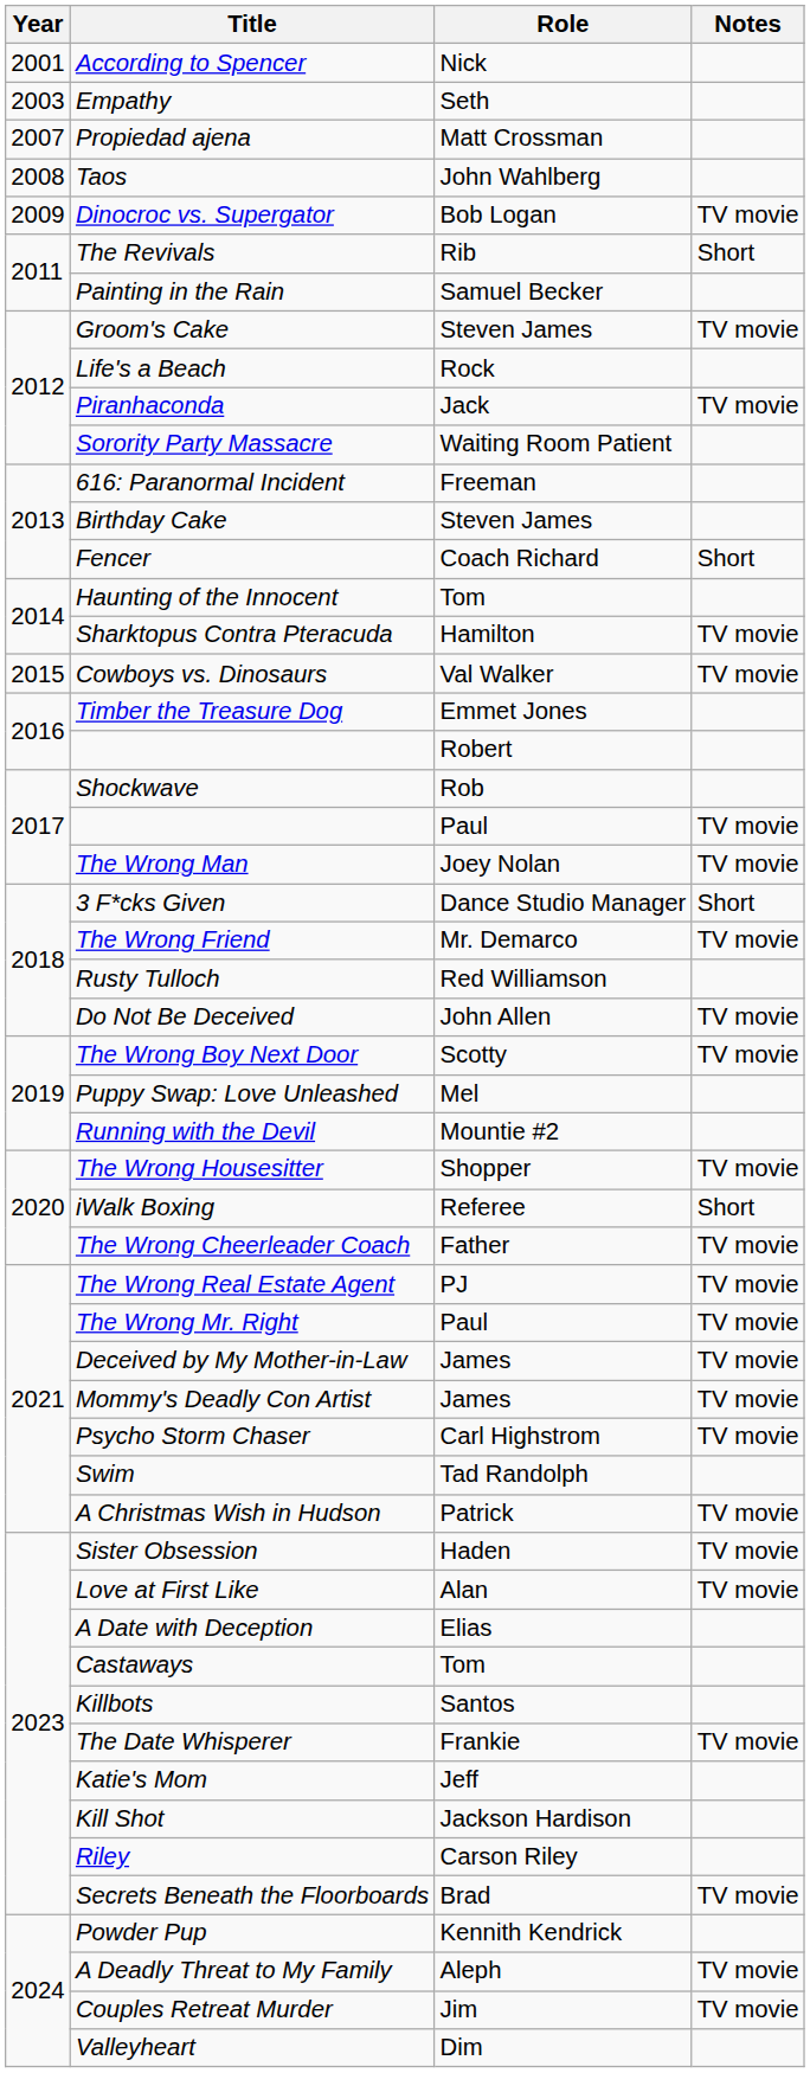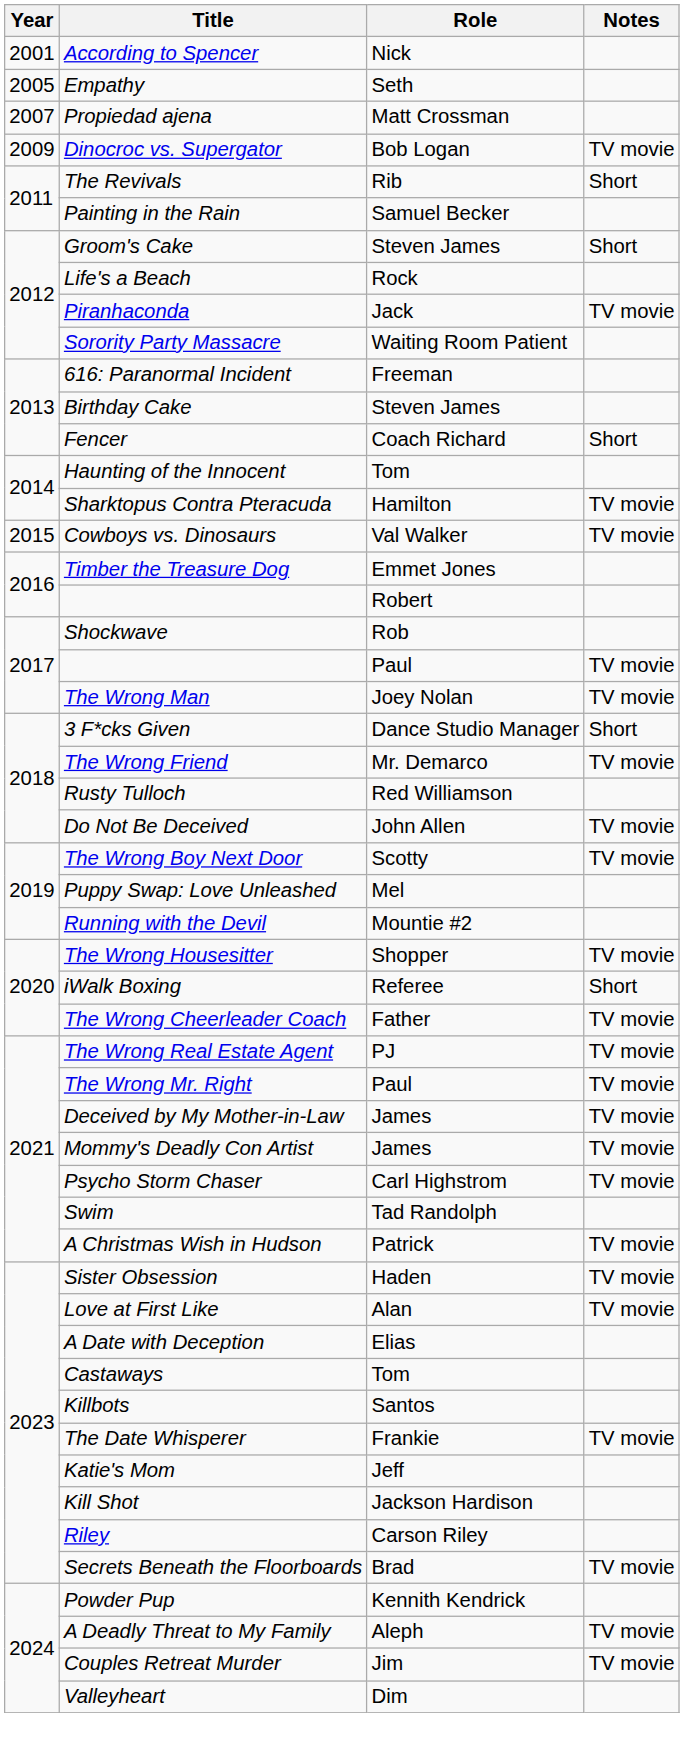Empathy | Year: 2003 -> 2005
- row: 2008 | Taos | John Wahlberg
Groom's Cake | Notes: TV movie -> Short
